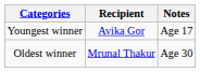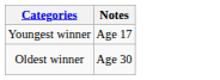- column: Recipient | Avika Gor | Mrunal Thakur
